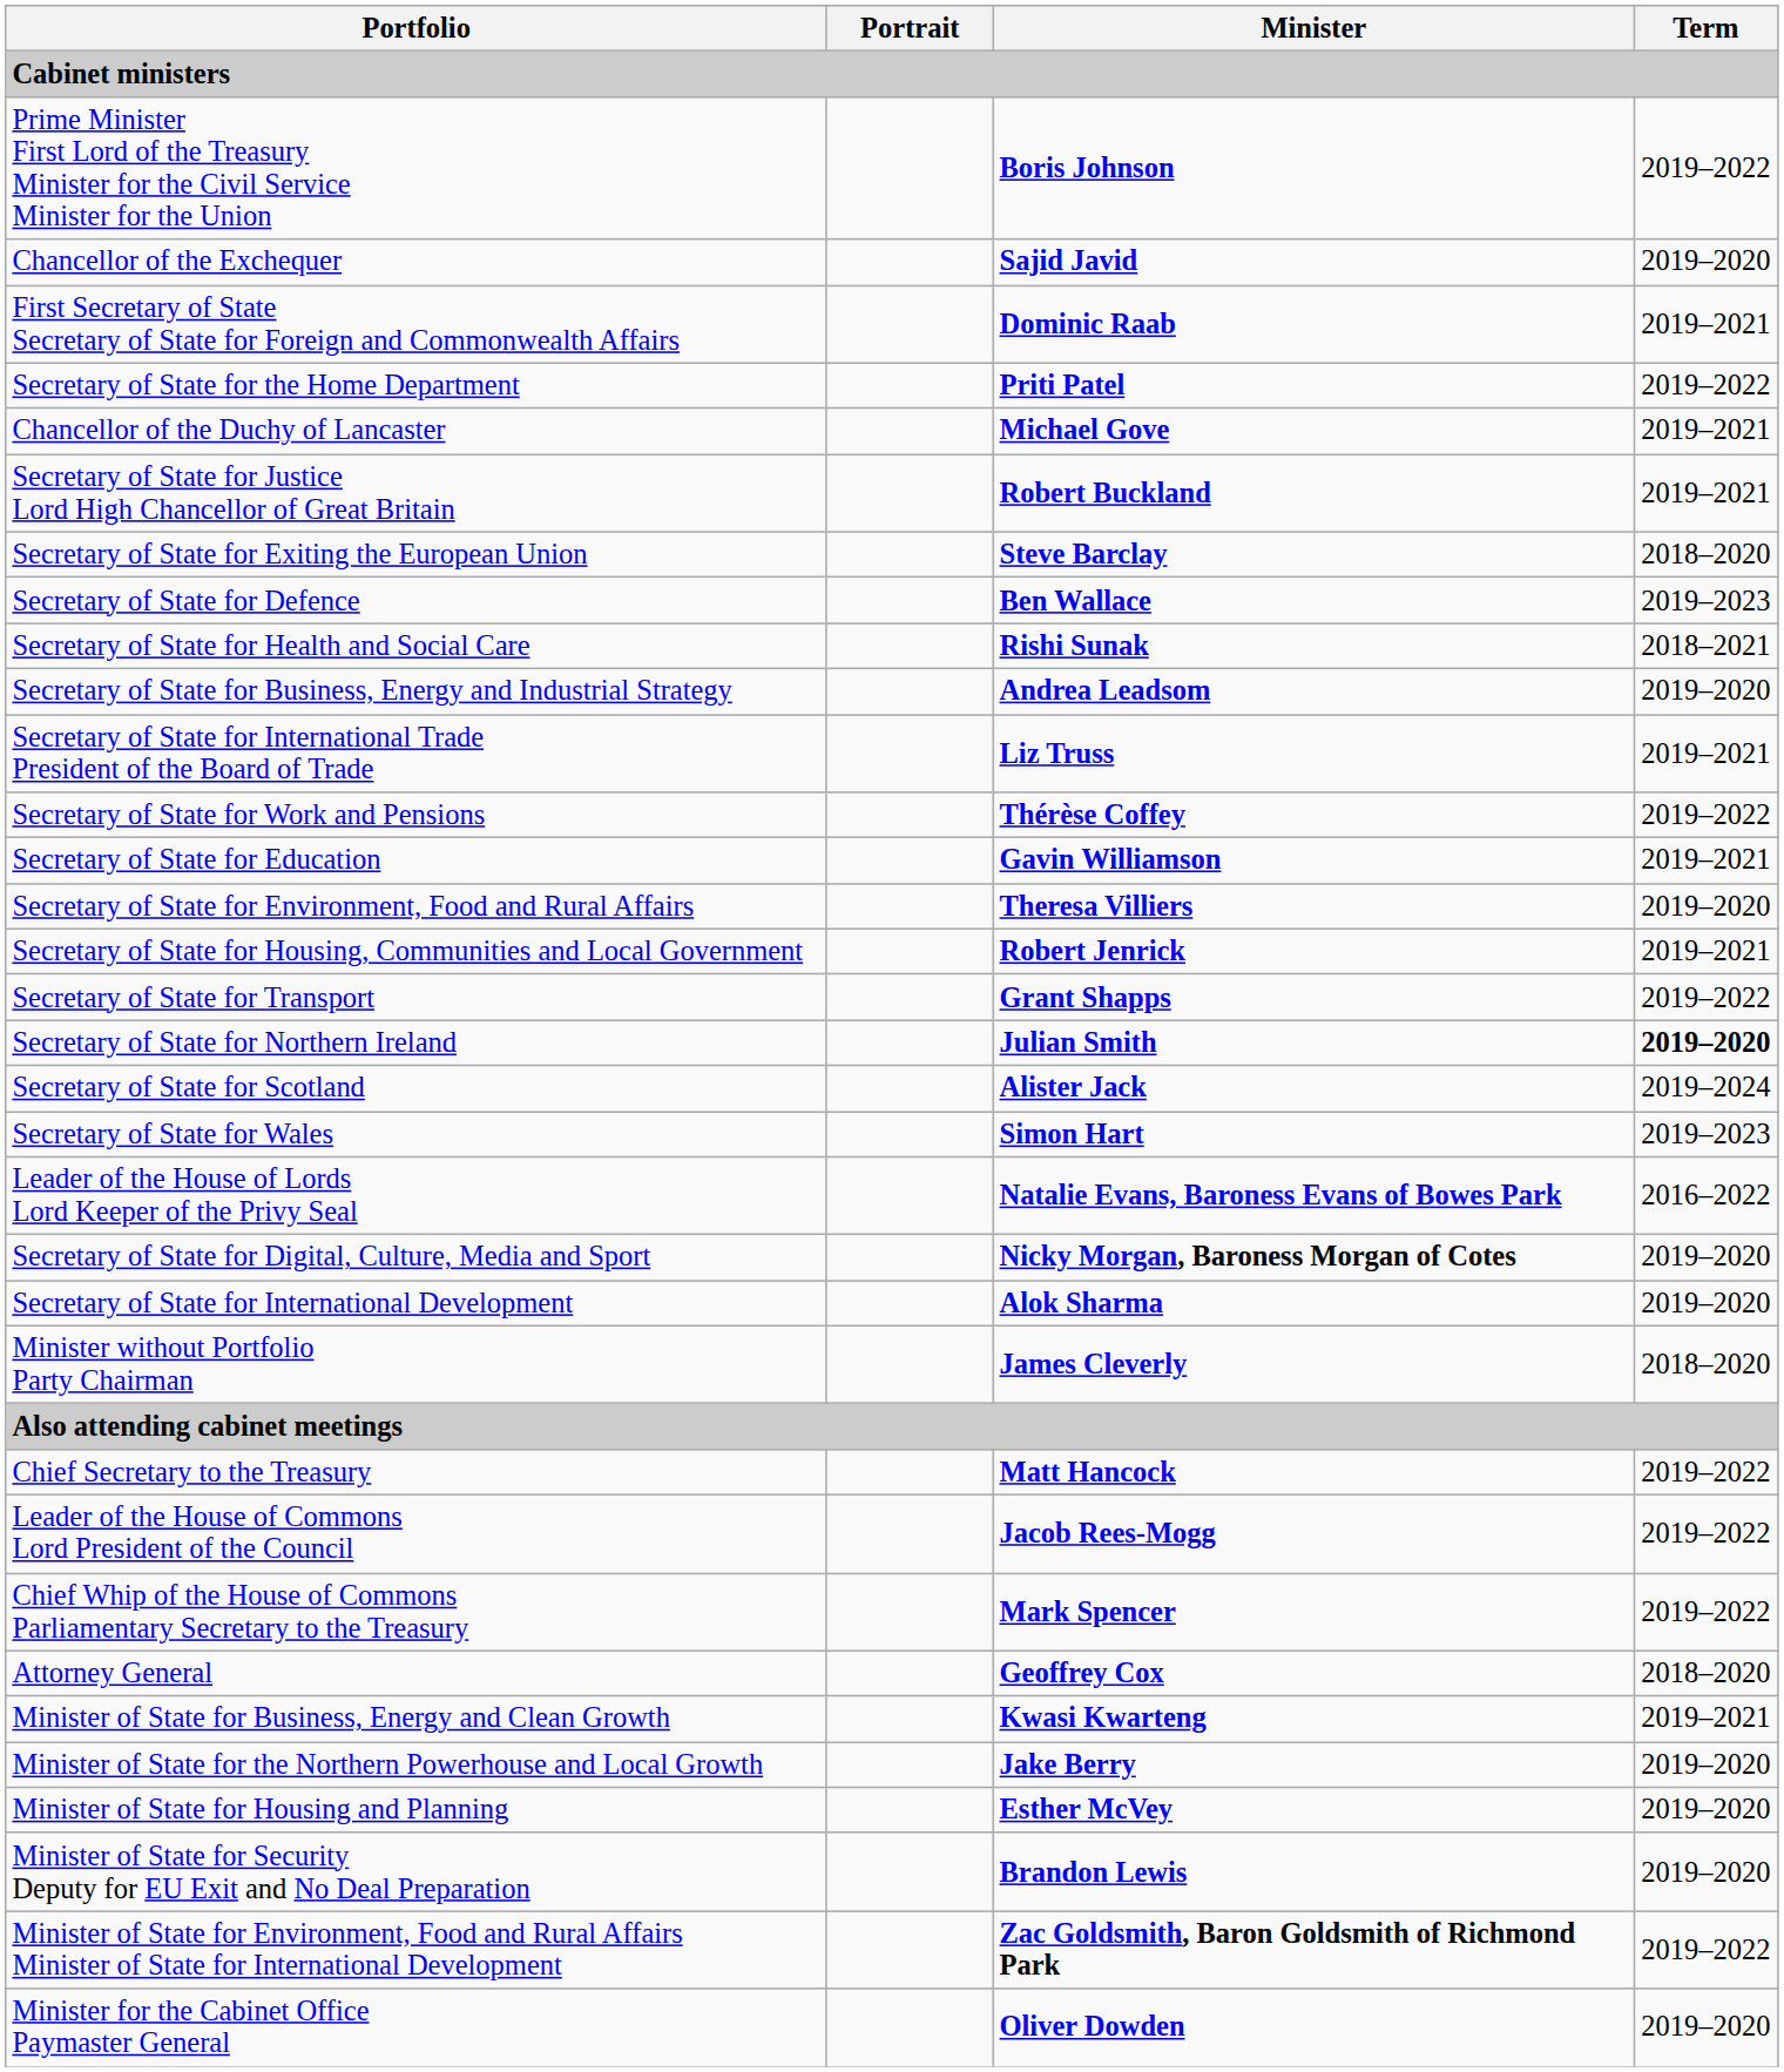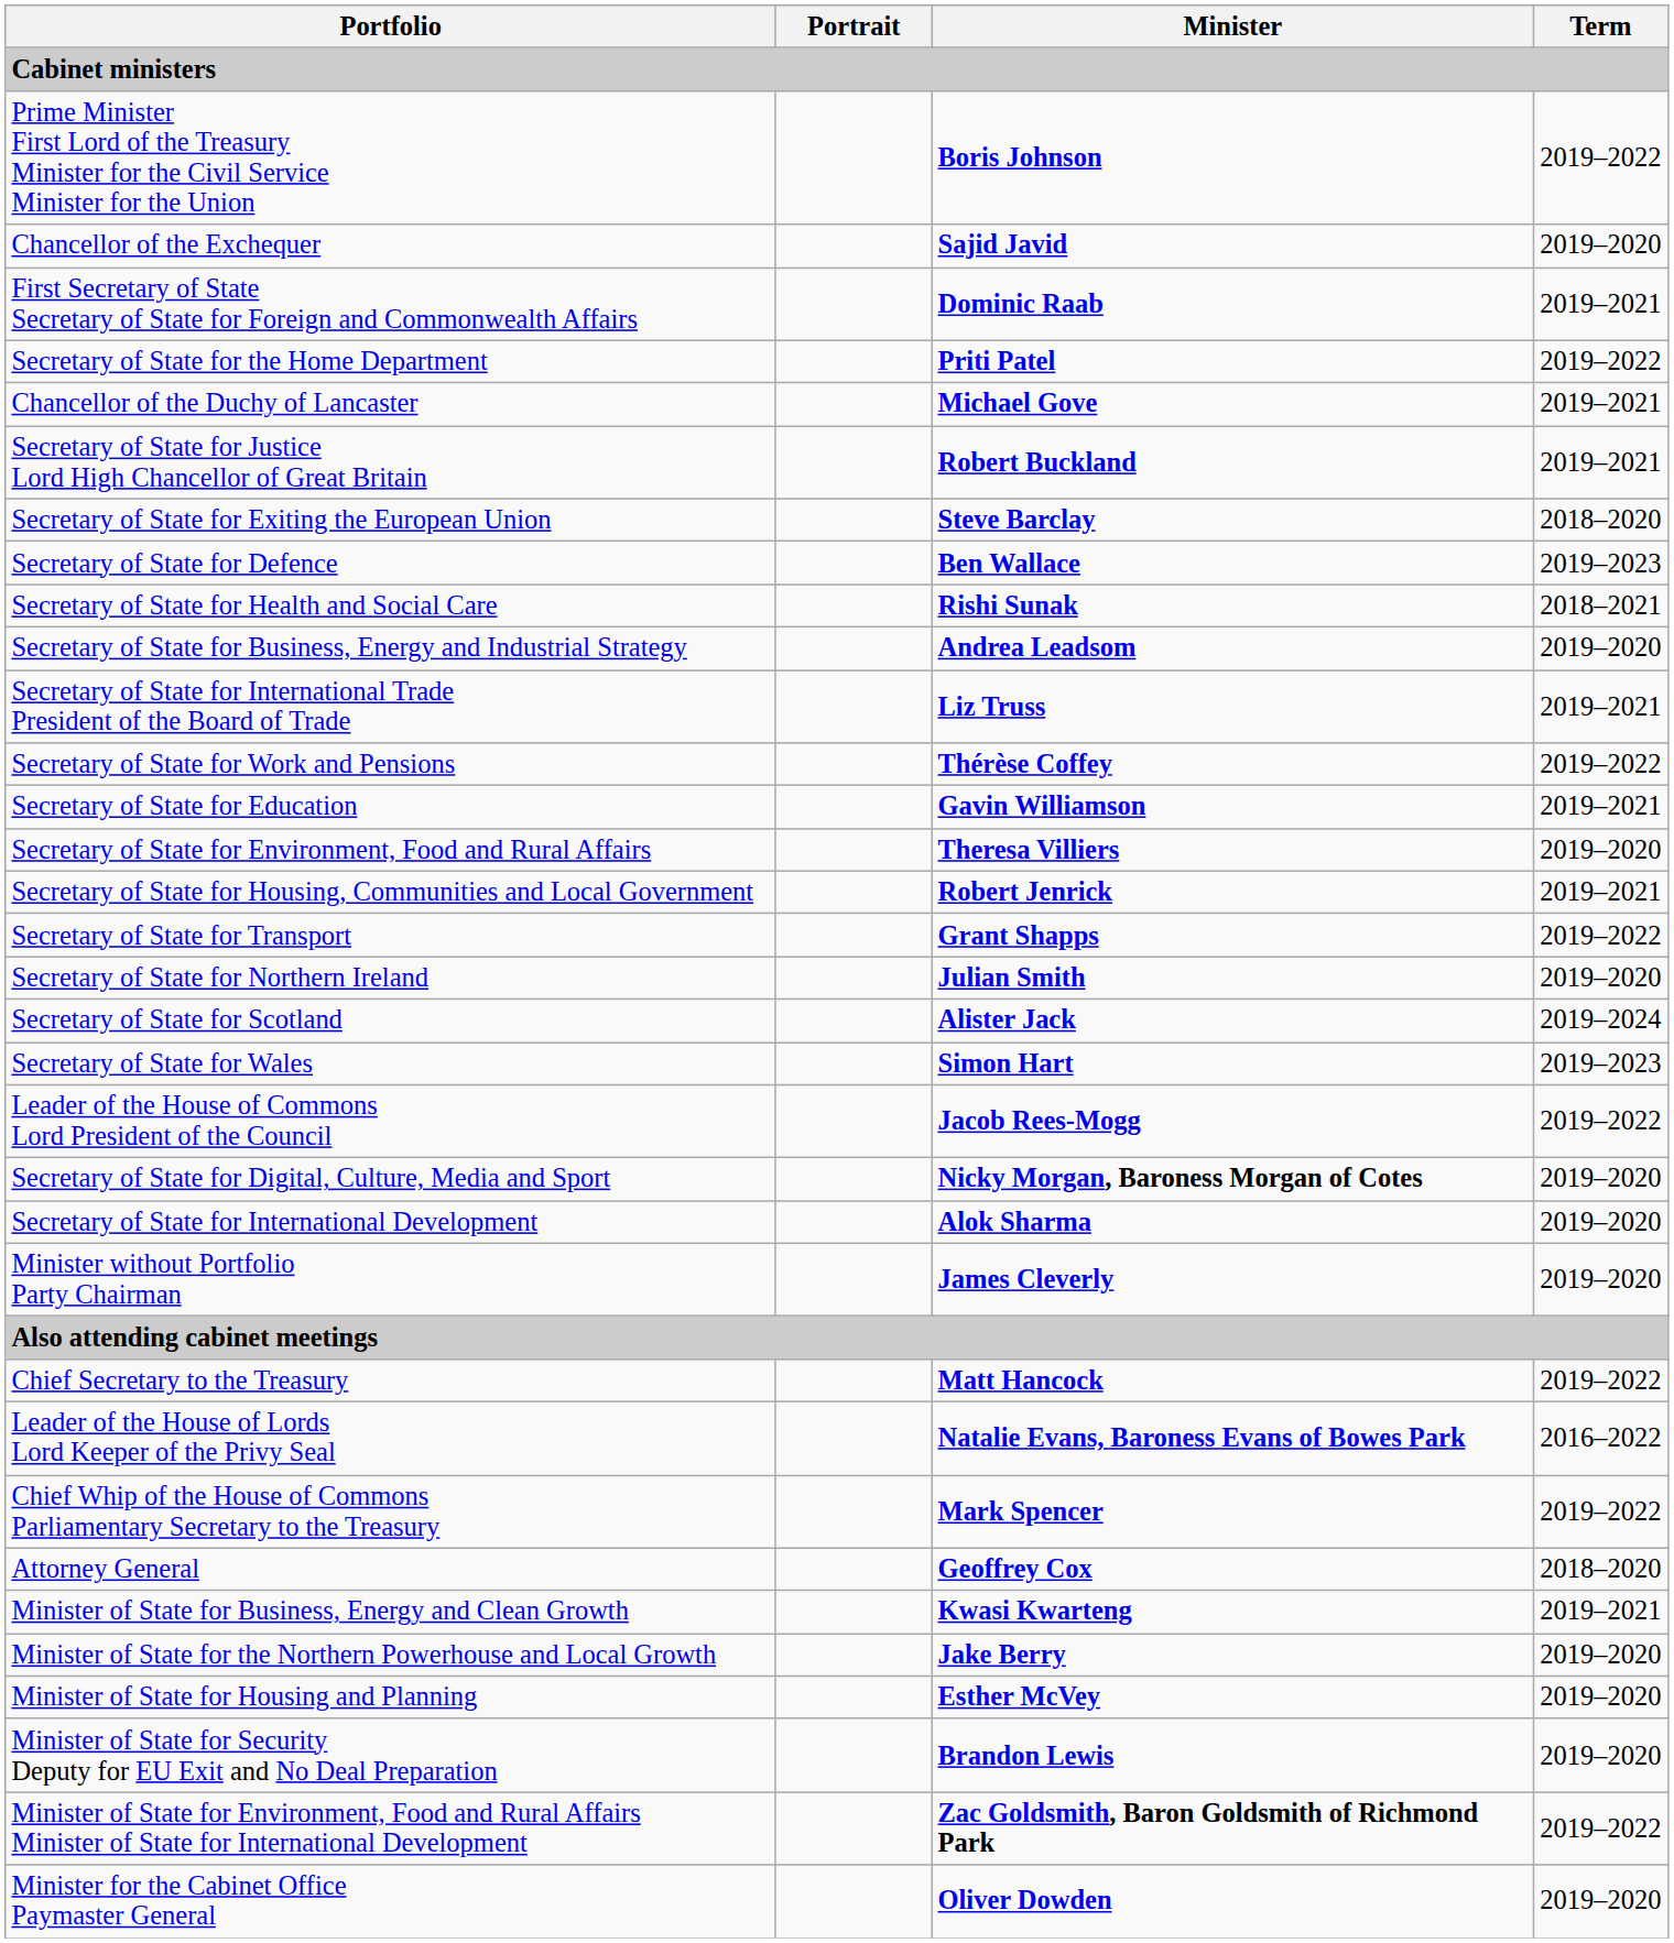Secretary of State for Northern Ireland | Term: bold -> normal
rows swapped: Leader of the House of Lords Lord Keeper of the Privy Seal <-> Leader of the House of Commons Lord President of the Council
Minister without Portfolio Party Chairman | Term: 2018–2020 -> 2019–2020
